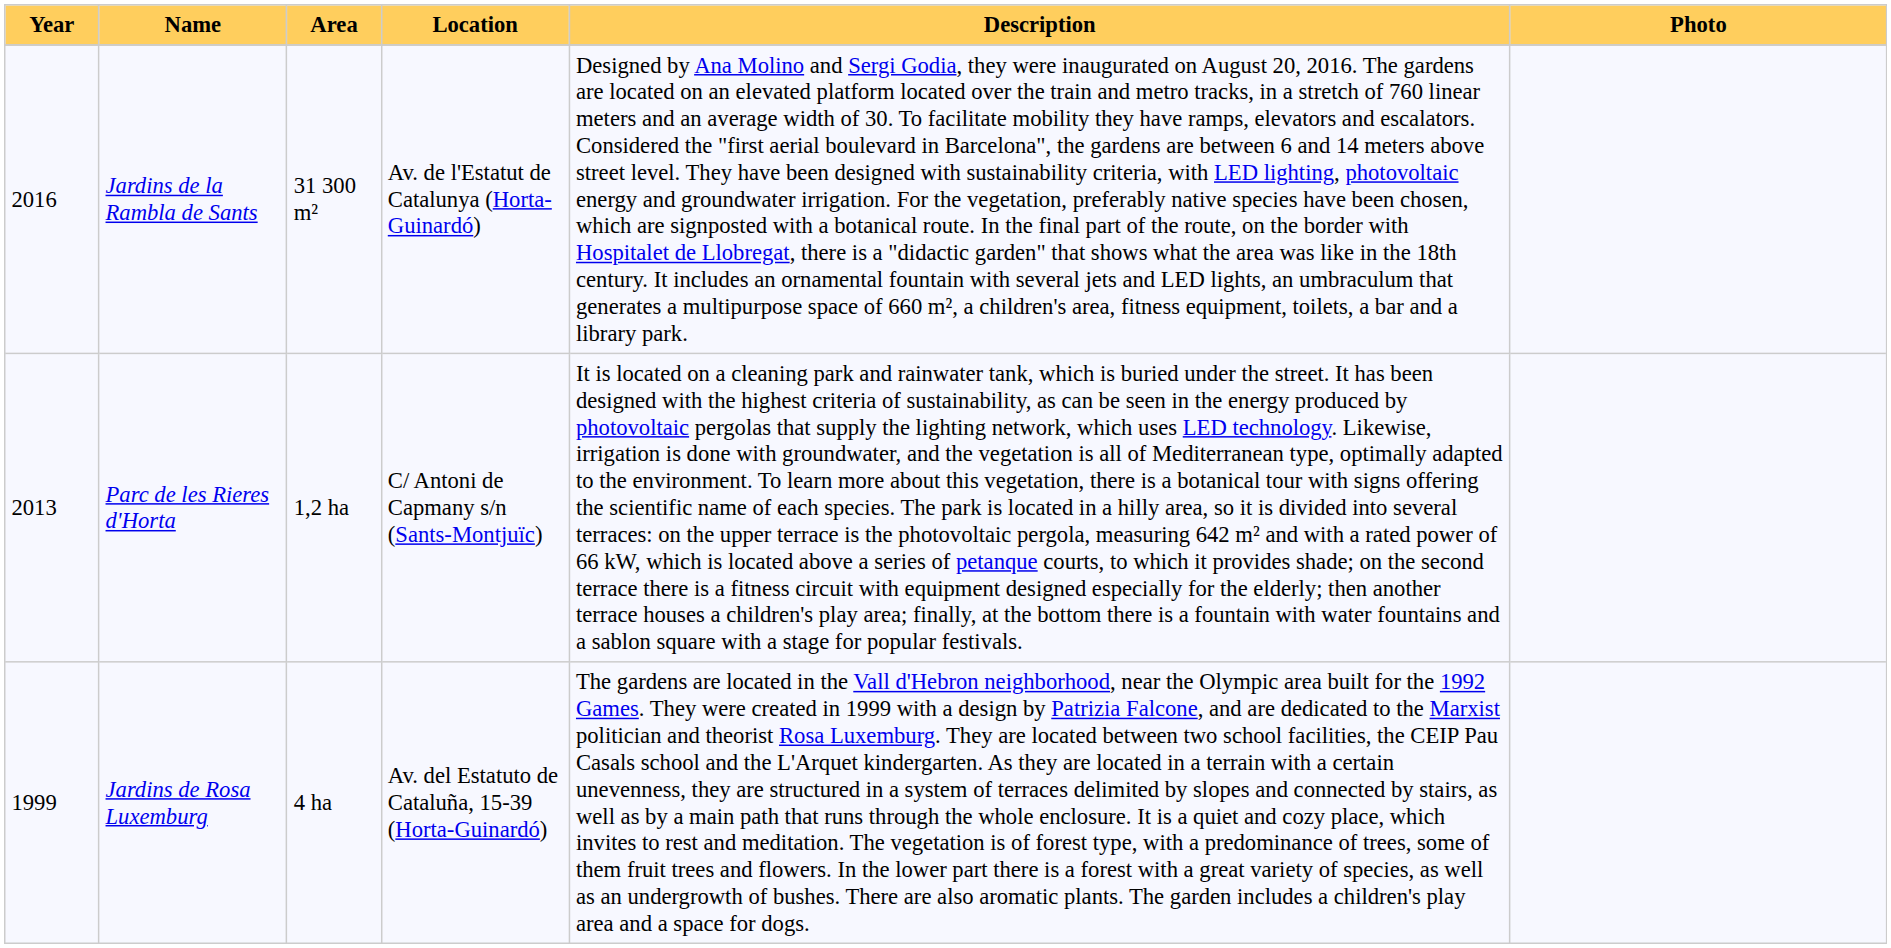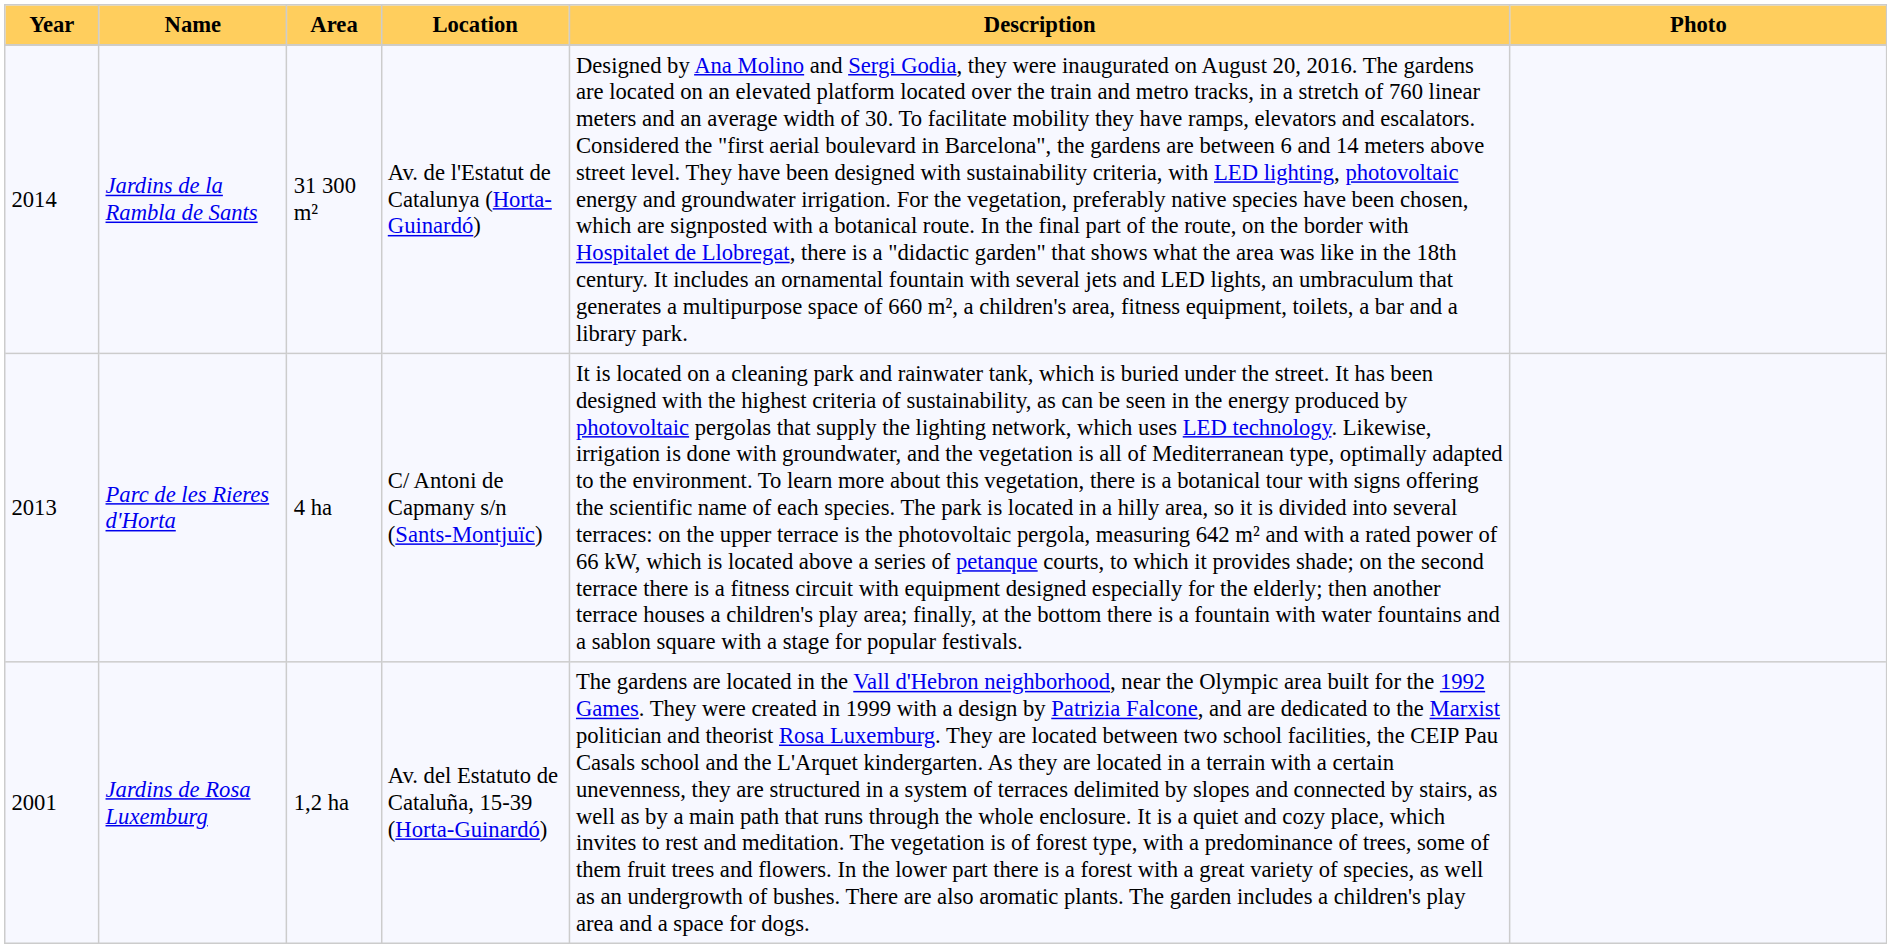Jardins de la Rambla de Sants | Year: 2016 -> 2014
Parc de les Rieres d'Horta | Area: 1,2 ha -> 4 ha
Jardins de Rosa Luxemburg | Year: 1999 -> 2001
Jardins de Rosa Luxemburg | Area: 4 ha -> 1,2 ha
